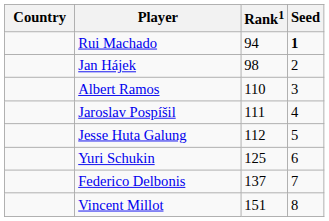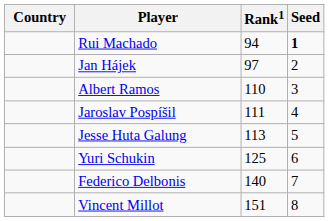Jan Hájek | Rank1: 98 -> 97
Jesse Huta Galung | Rank1: 112 -> 113
Federico Delbonis | Rank1: 137 -> 140
